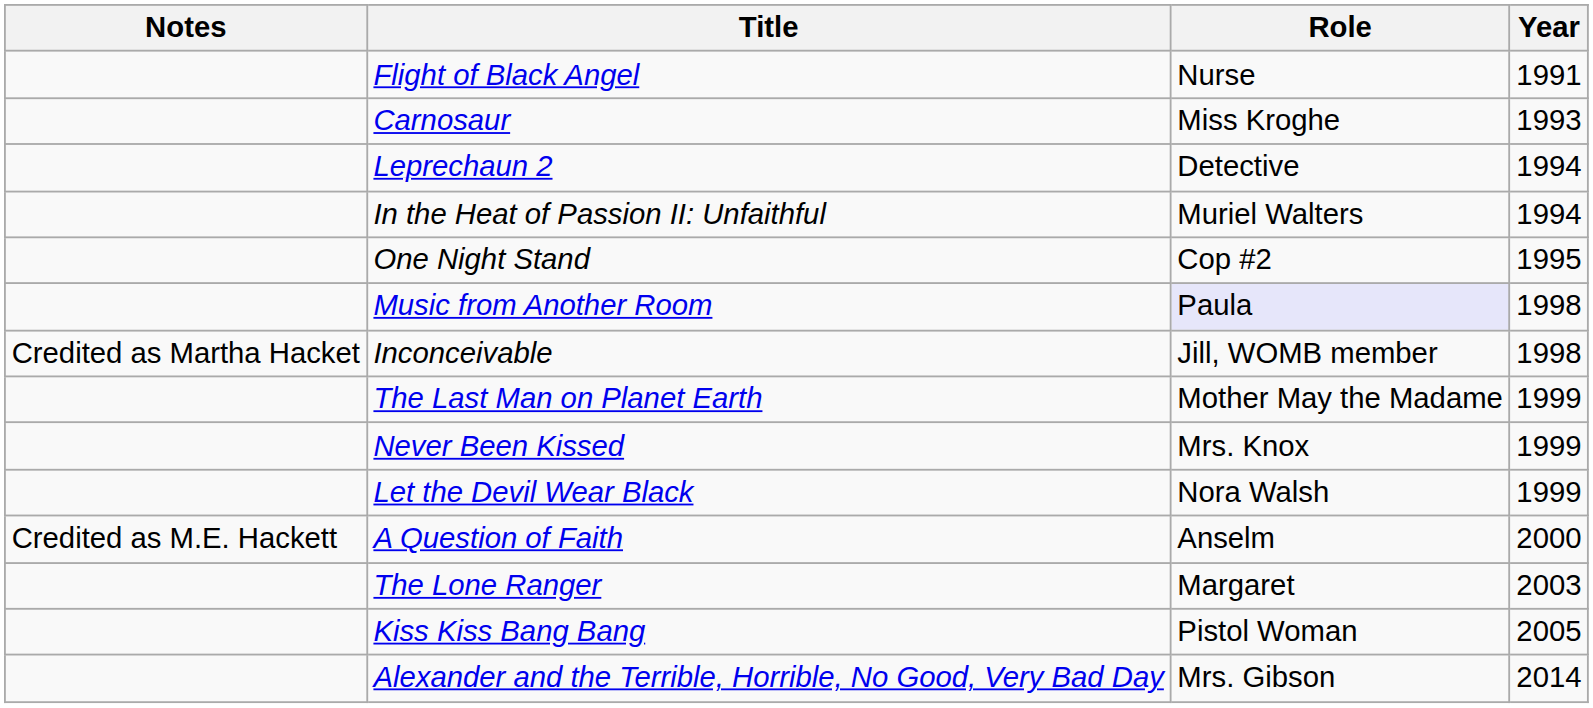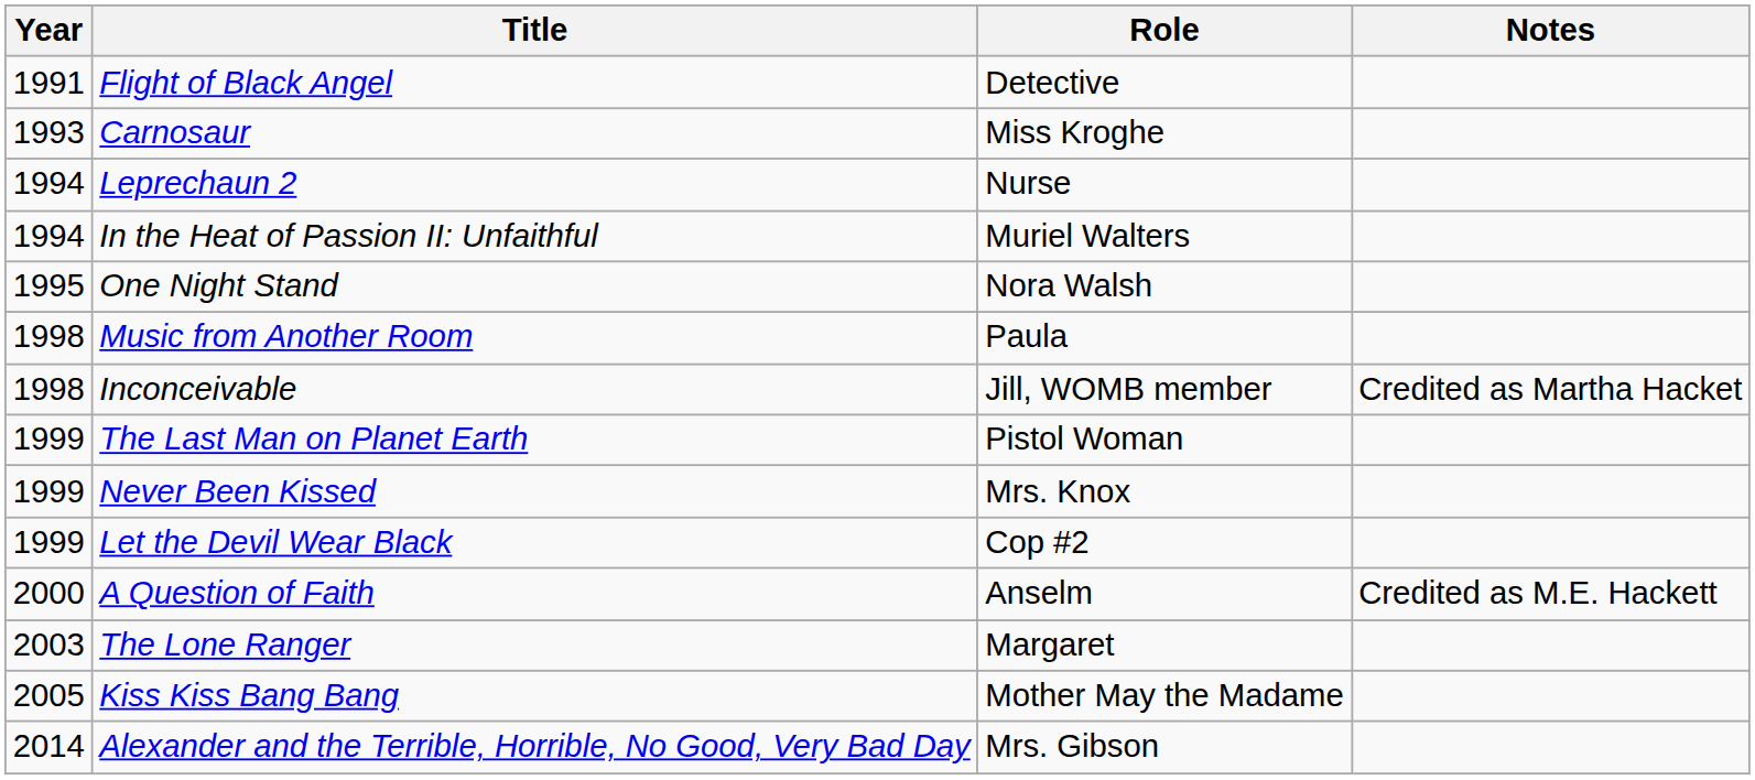columns swapped: Year <-> Notes
Flight of Black Angel | Role: Nurse -> Detective
Leprechaun 2 | Role: Detective -> Nurse
One Night Stand | Role: Cop #2 -> Nora Walsh
Music from Another Room | Role: lavender background -> no background
The Last Man on Planet Earth | Role: Mother May the Madame -> Pistol Woman
Let the Devil Wear Black | Role: Nora Walsh -> Cop #2
Kiss Kiss Bang Bang | Role: Pistol Woman -> Mother May the Madame
